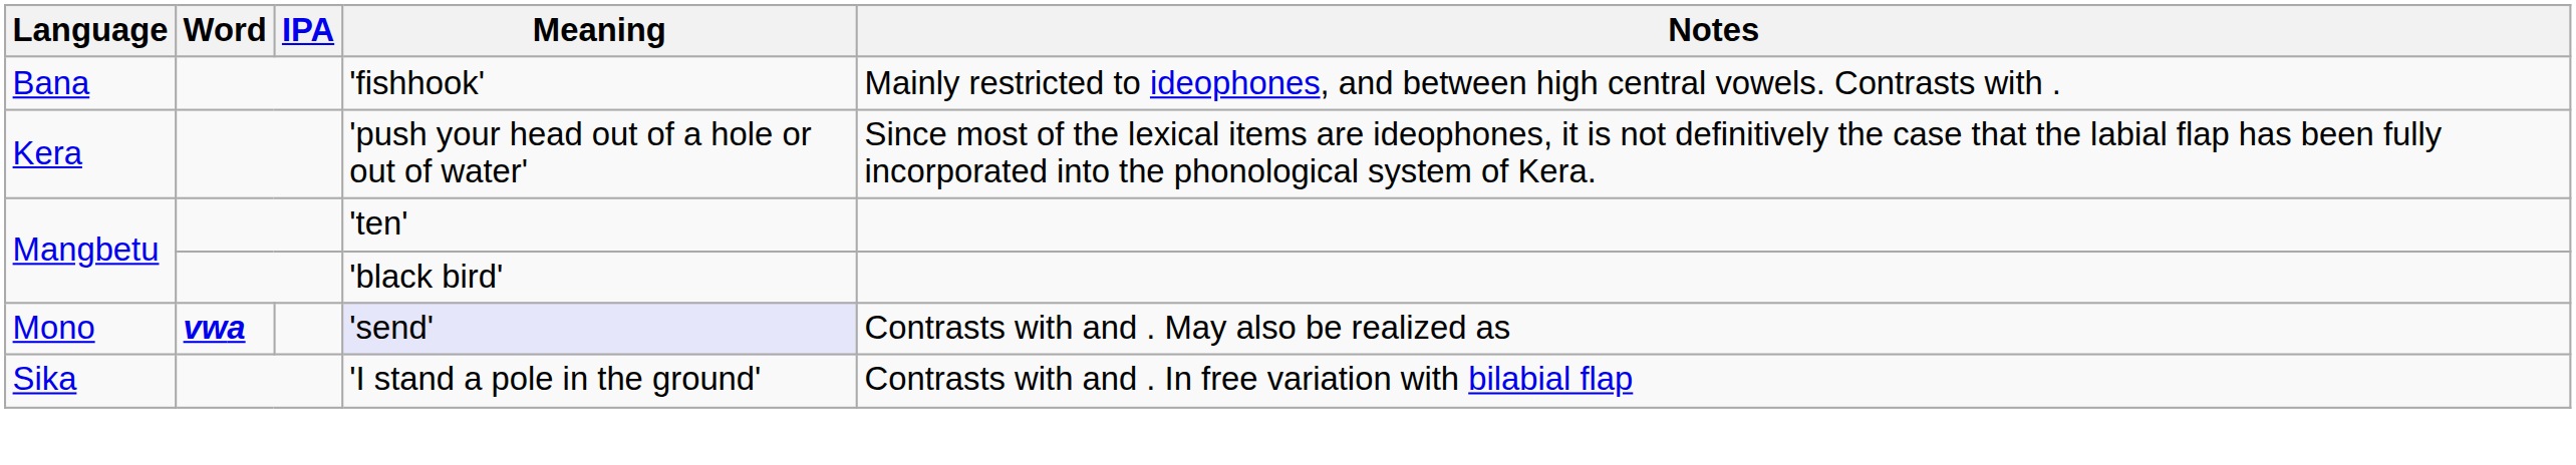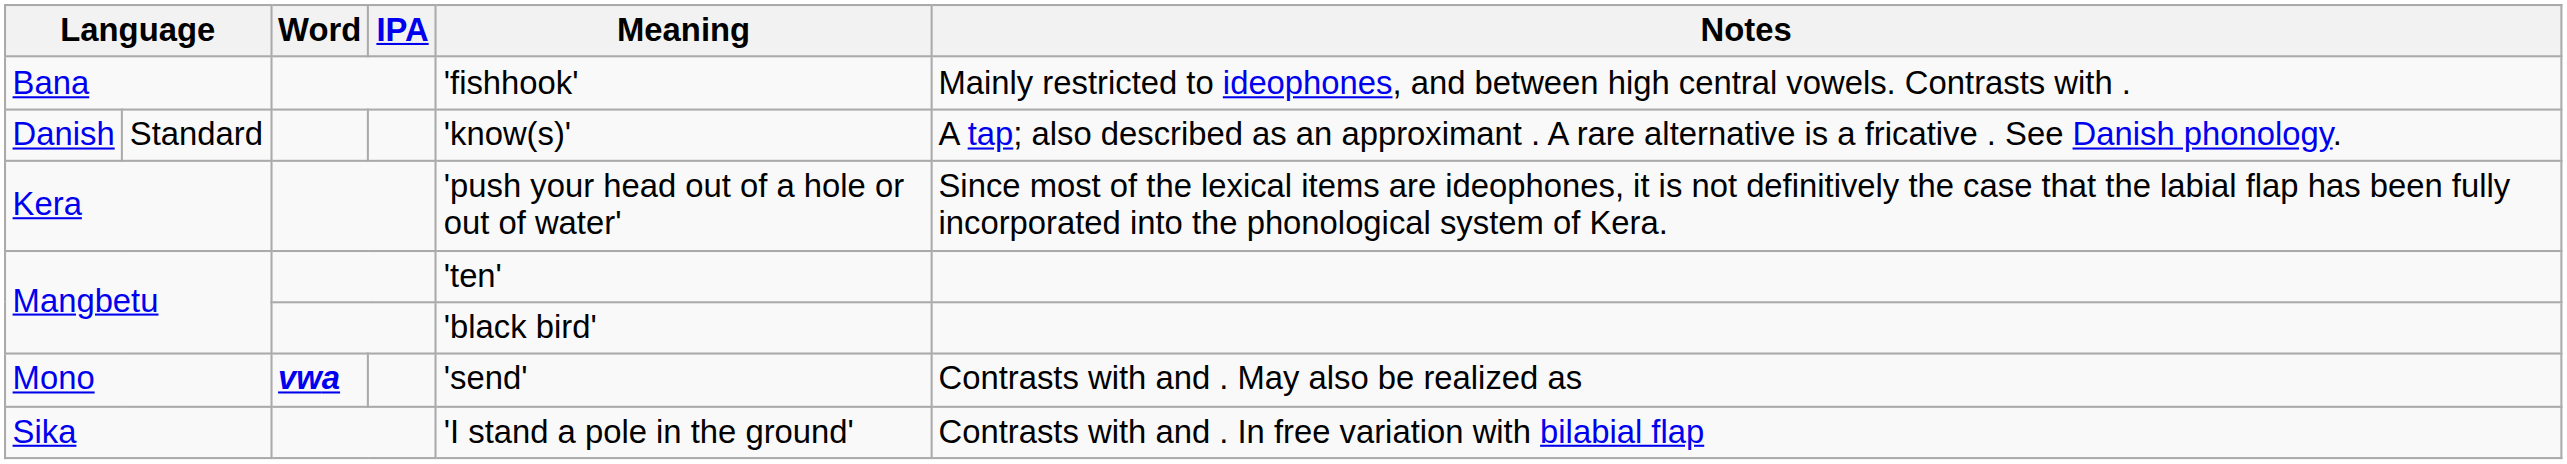+ row: Danish | Standard | 'know(s)' | A tap; also described as an approximant . A rare alternative is a fricative . See Danish phonology.
Mono | Meaning: lavender background -> no background
